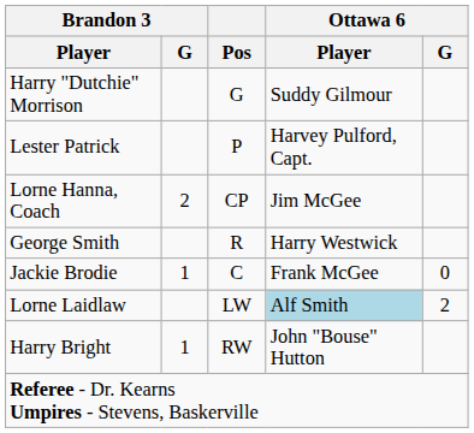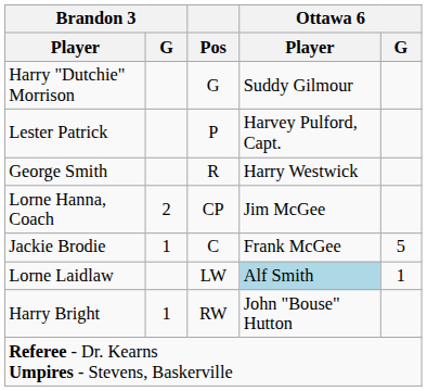rows swapped: Lorne Hanna, Coach <-> George Smith
Jackie Brodie | Ottawa 6 / G: 0 -> 5
Lorne Laidlaw | Ottawa 6 / G: 2 -> 1
